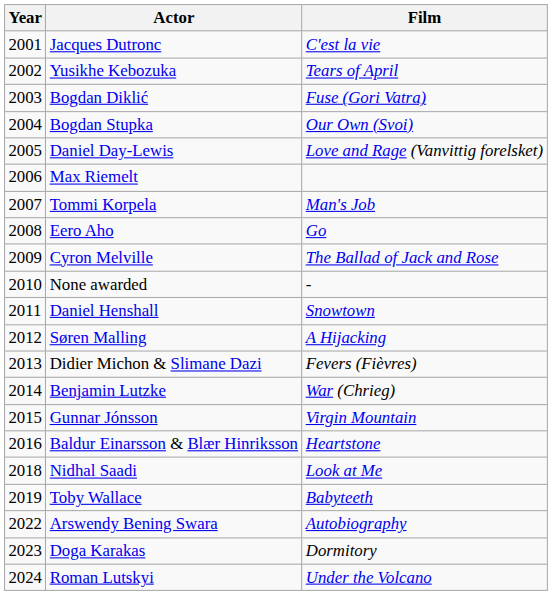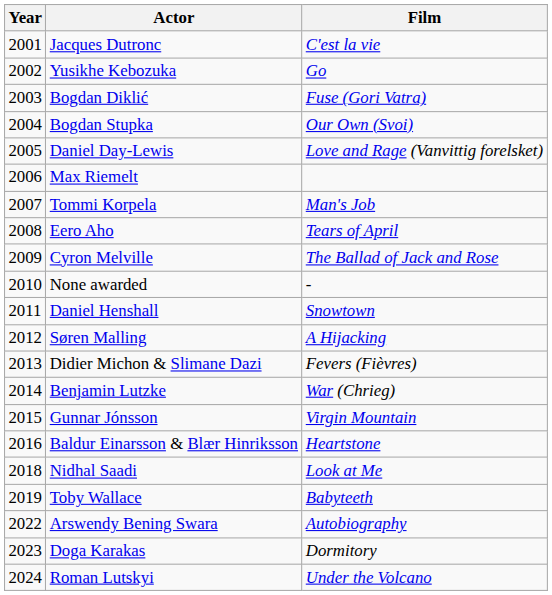Yusikhe Kebozuka | Film: Tears of April -> Go
Eero Aho | Film: Go -> Tears of April
